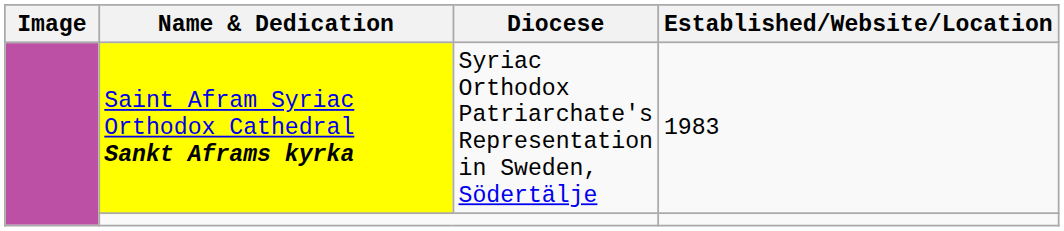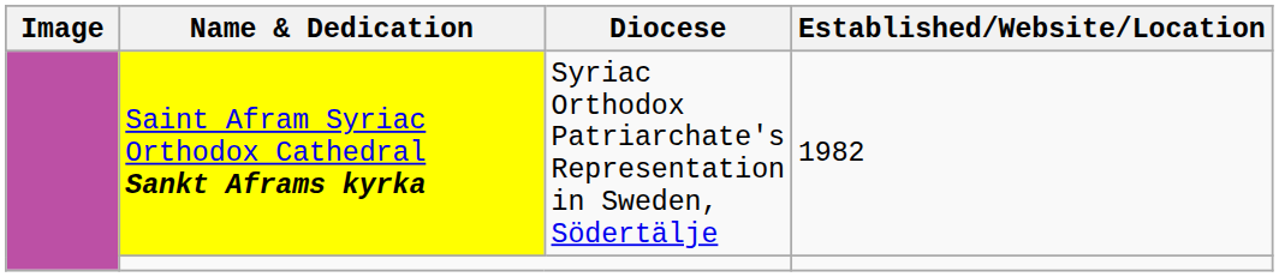Saint Afram Syriac Orthodox Cathedral Sankt Aframs kyrka | Established/Website/Location: 1983 -> 1982
